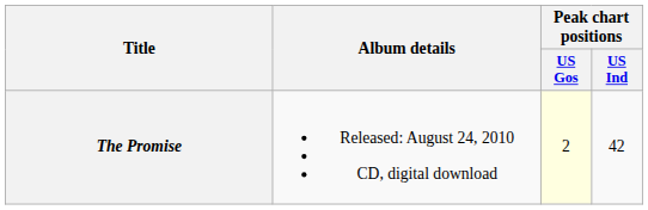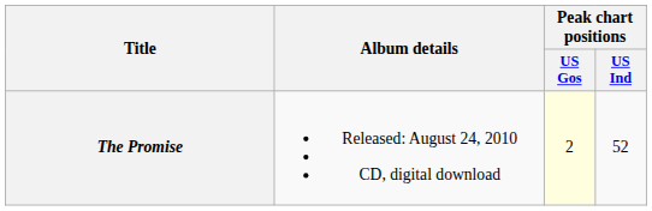The Promise | Peak chart positions / US Ind: 42 -> 52
